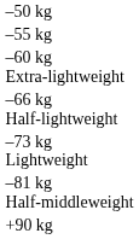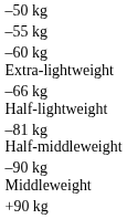- row: –73 kg Lightweight
+ row: –90 kg Middleweight
